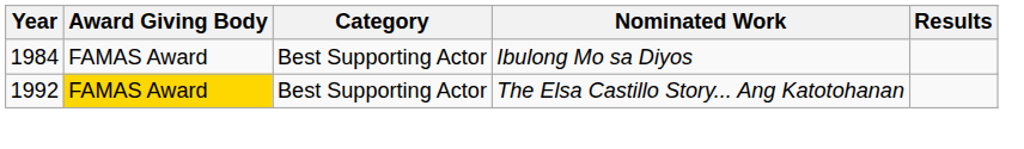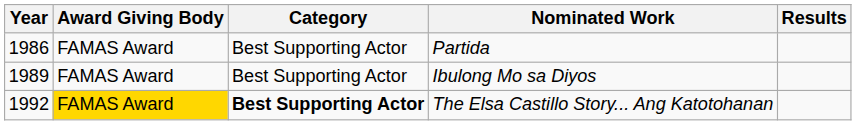+ row: 1986 | FAMAS Award | Best Supporting Actor | Partida
Ibulong Mo sa Diyos | Year: 1984 -> 1989
The Elsa Castillo Story... Ang Katotohanan | Category: normal -> bold
